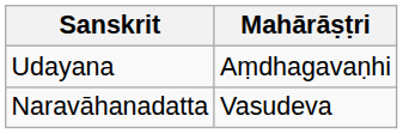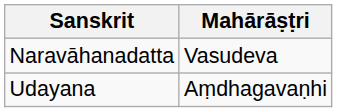rows swapped: Naravāhanadatta <-> Udayana
